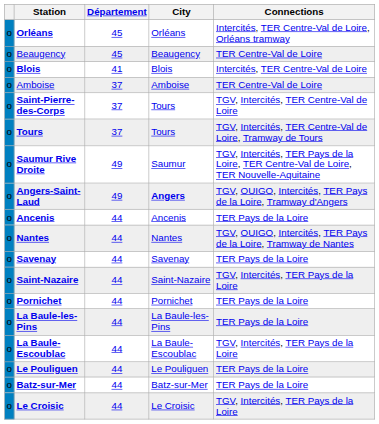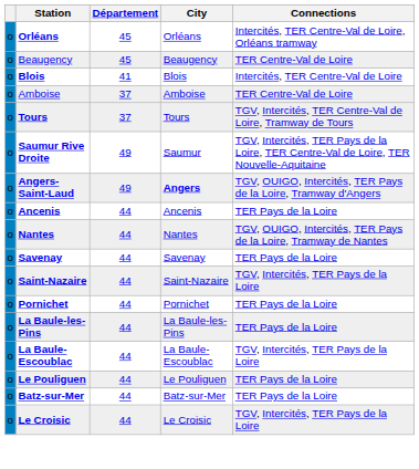- row: o | Saint-Pierre-des-Corps | 37 | Tours | TGV, Intercités, TER Centre-Val de Loire
